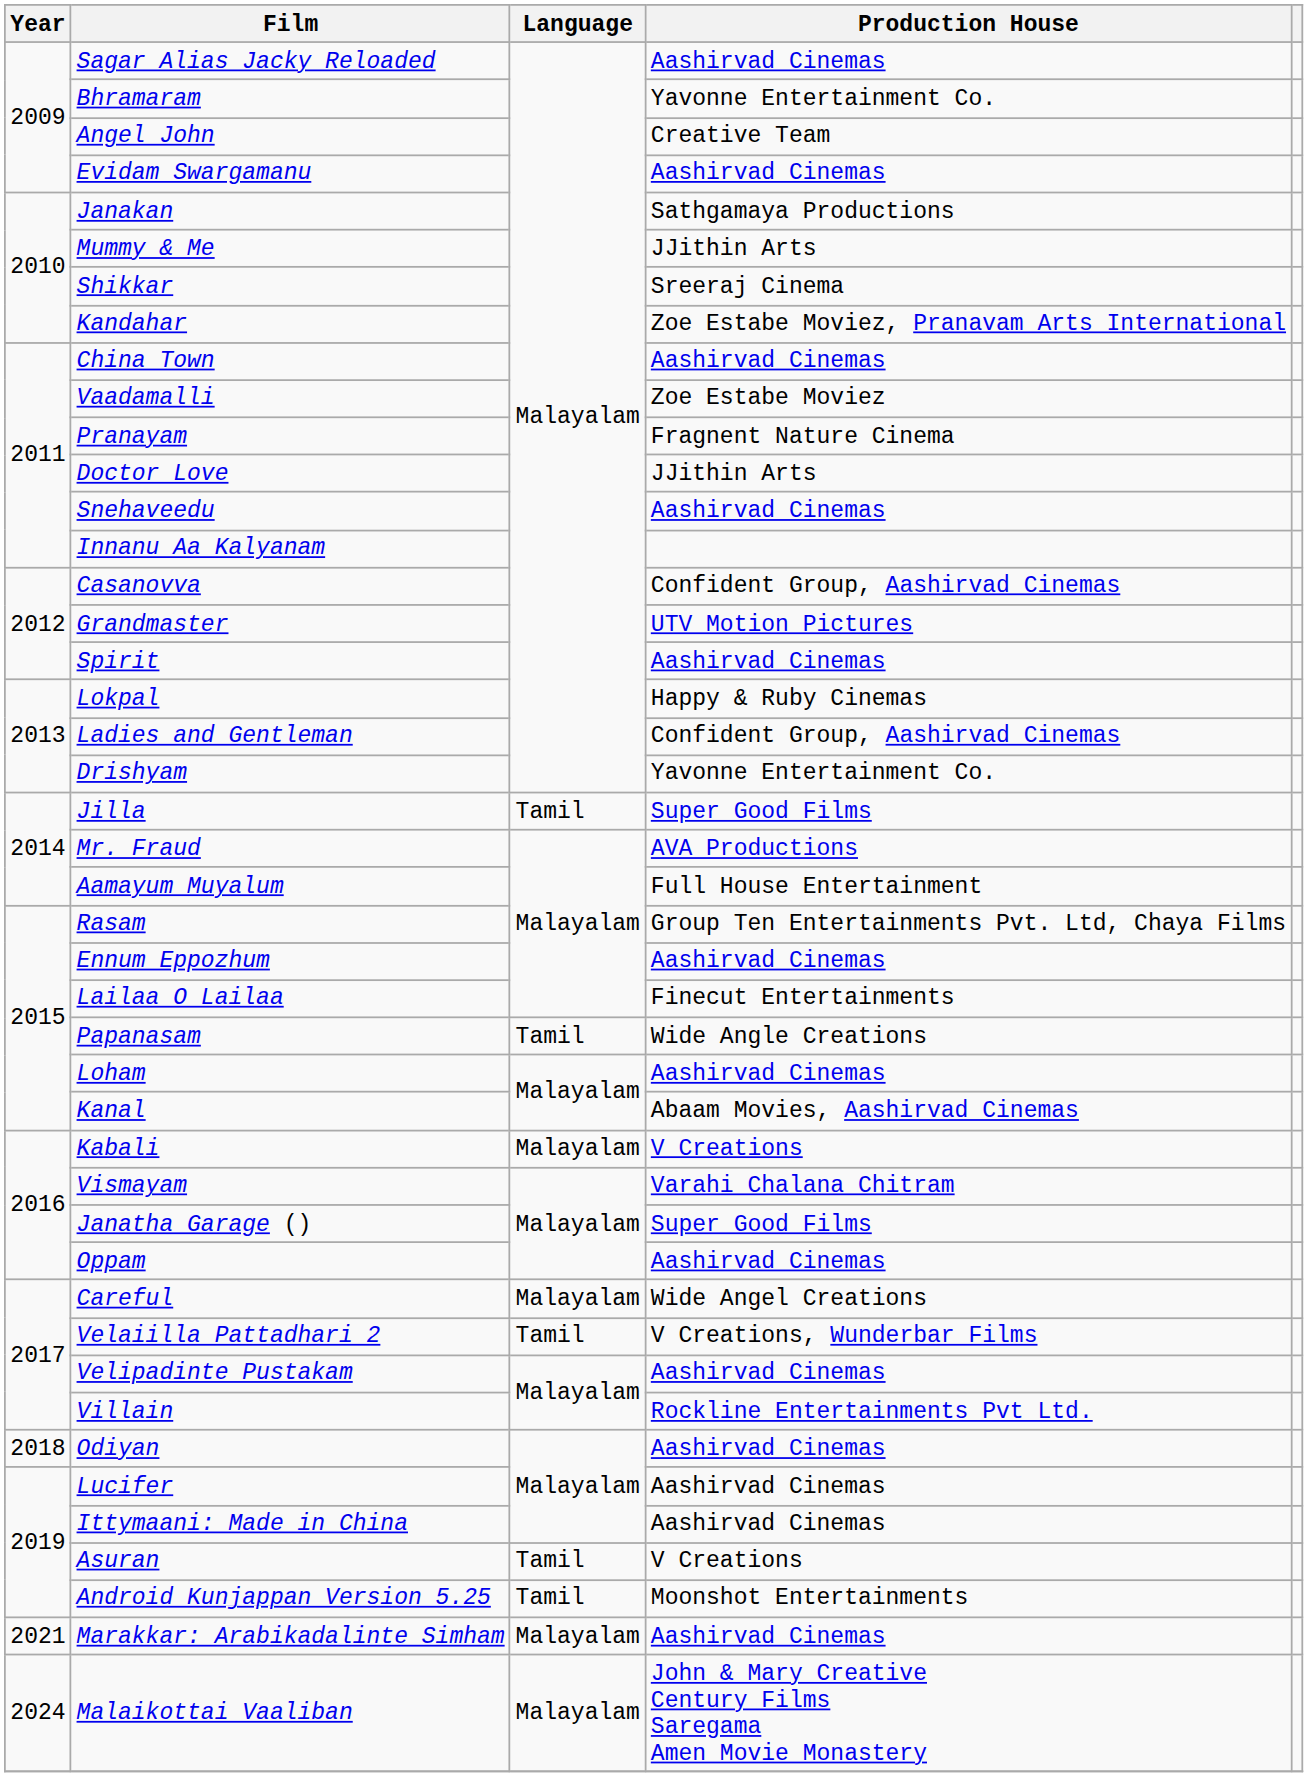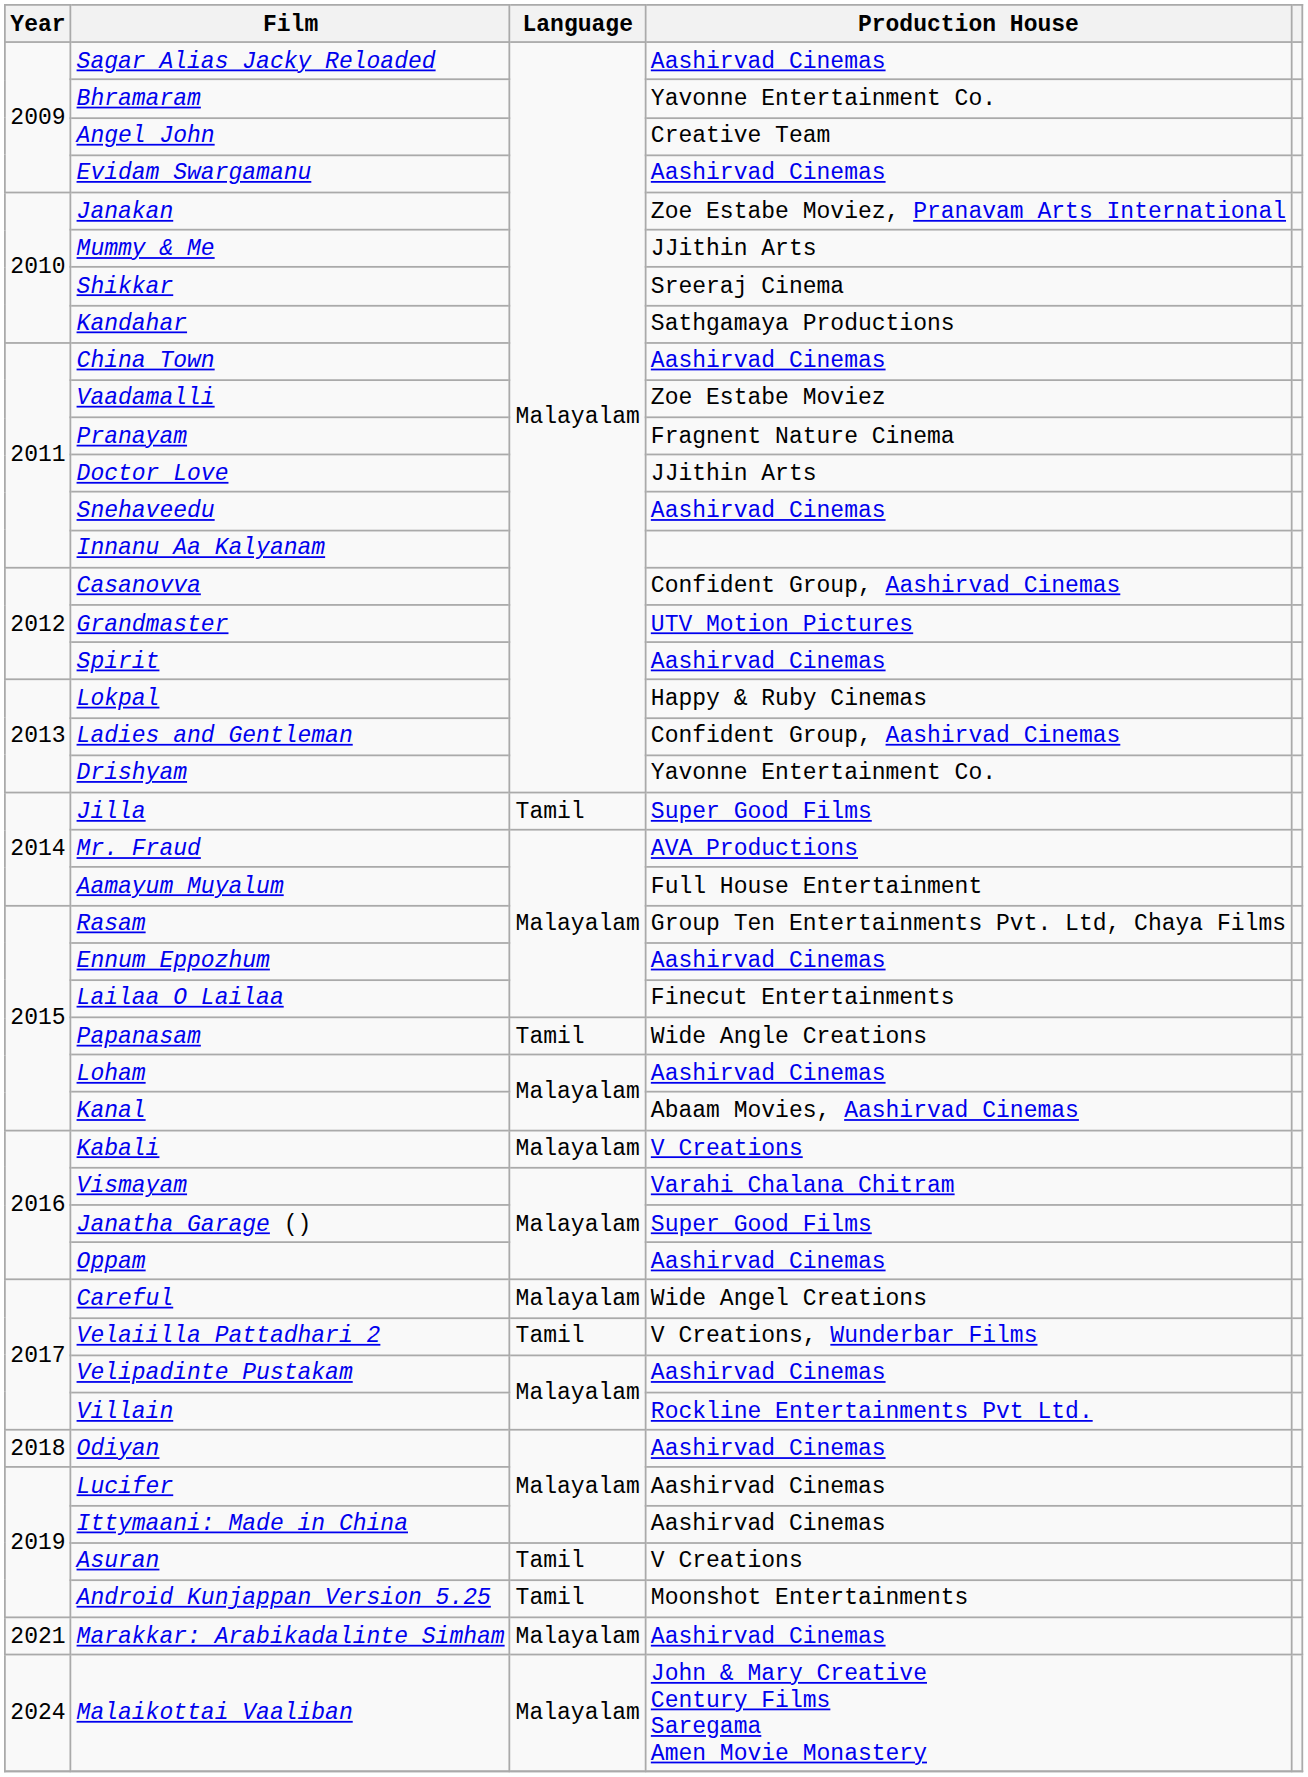Janakan | Production House: Sathgamaya Productions -> Zoe Estabe Moviez, Pranavam Arts International
Kandahar | Production House: Zoe Estabe Moviez, Pranavam Arts International -> Sathgamaya Productions
